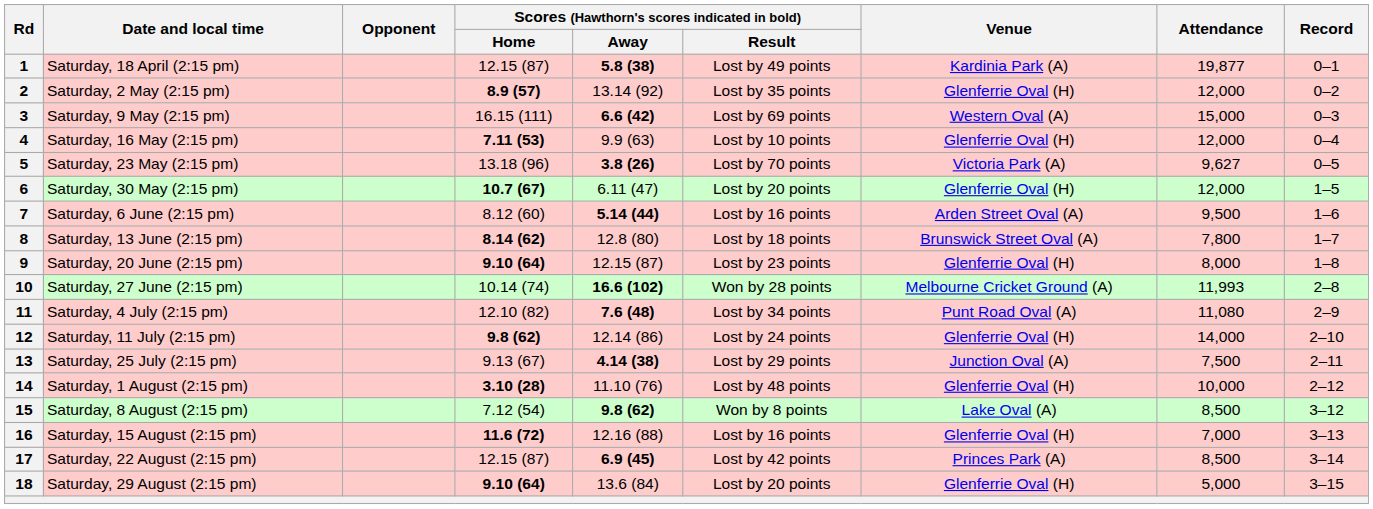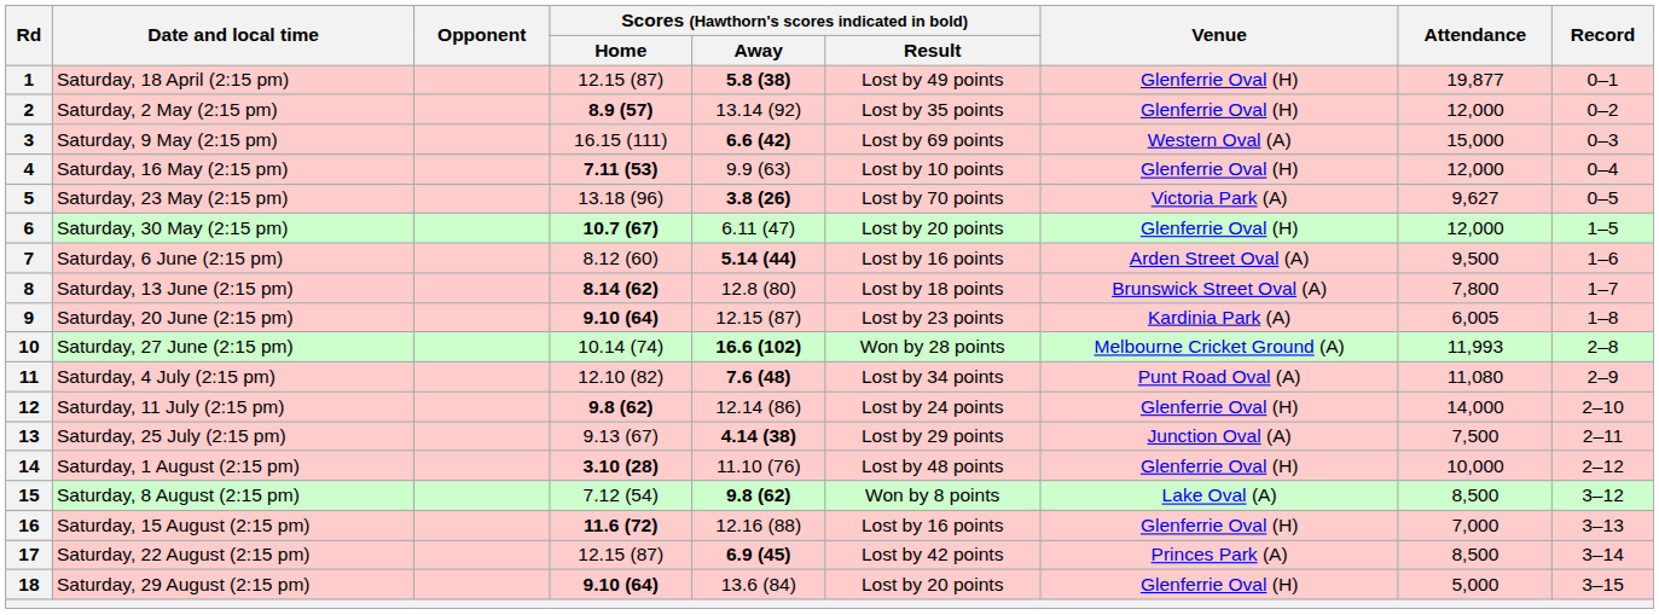1 | Venue: Kardinia Park (A) -> Glenferrie Oval (H)
9 | Venue: Glenferrie Oval (H) -> Kardinia Park (A)
9 | Attendance: 8,000 -> 6,005
